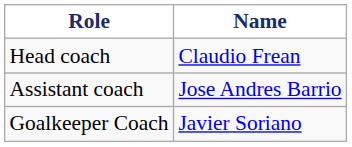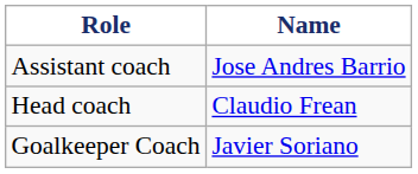rows swapped: Head coach <-> Assistant coach
